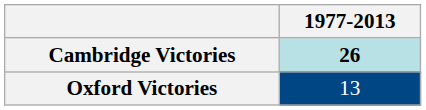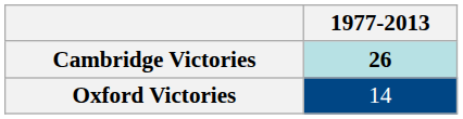Oxford Victories | 1977-2013: 13 -> 14
